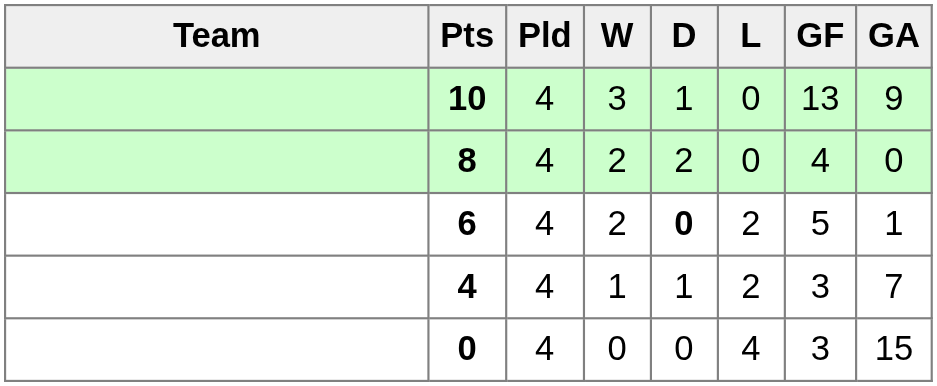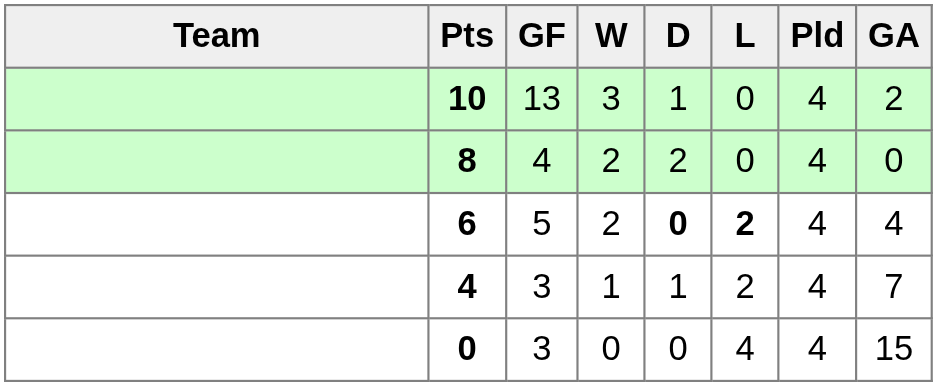columns swapped: Pld <-> GF
10 | GA: 9 -> 2
6 | L: normal -> bold
6 | GA: 1 -> 4
